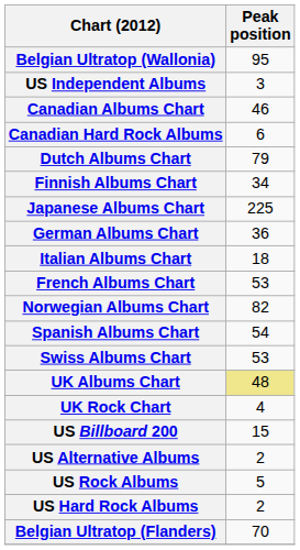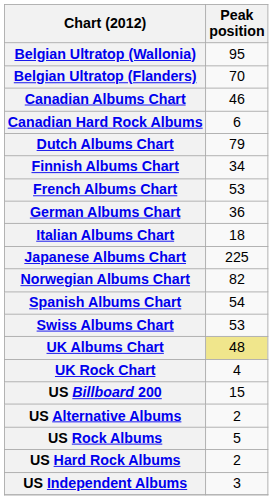rows swapped: Belgian Ultratop (Flanders) <-> US Independent Albums
rows swapped: French Albums Chart <-> Japanese Albums Chart
